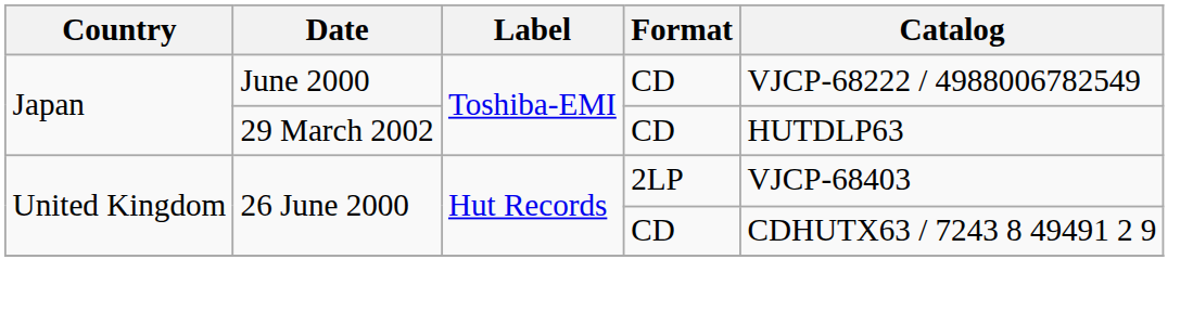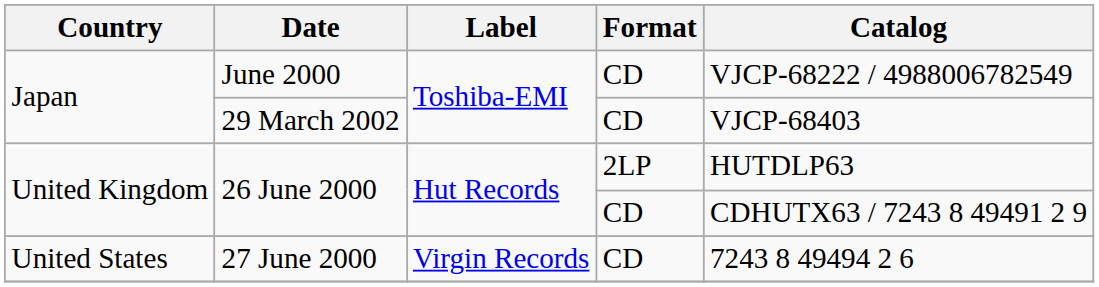29 March 2002 | Catalog: HUTDLP63 -> VJCP-68403
26 June 2000 / 2LP | Catalog: VJCP-68403 -> HUTDLP63
+ row: United States | 27 June 2000 | Virgin Records | CD | 7243 8 49494 2 6
